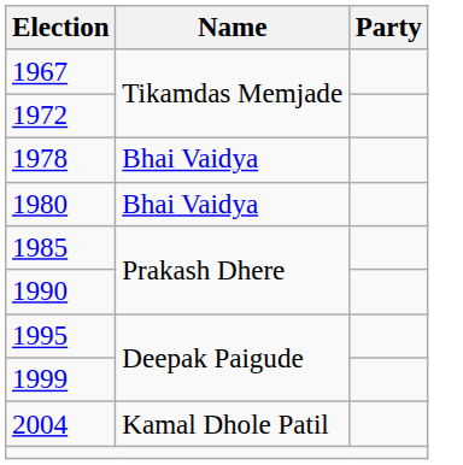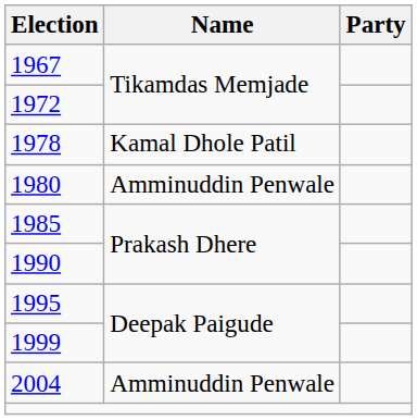1978 | Name: Bhai Vaidya -> Kamal Dhole Patil
1980 | Name: Bhai Vaidya -> Amminuddin Penwale
2004 | Name: Kamal Dhole Patil -> Amminuddin Penwale
